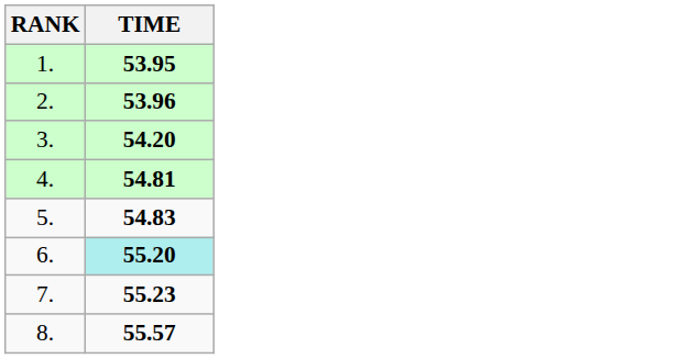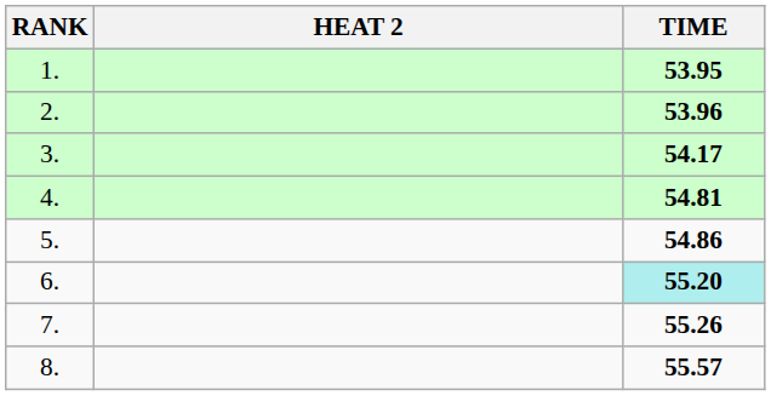+ column: HEAT 2
3. | TIME: 54.20 -> 54.17
5. | TIME: 54.83 -> 54.86
7. | TIME: 55.23 -> 55.26
